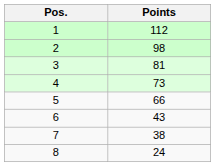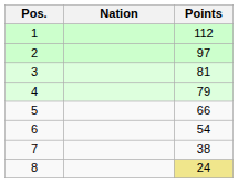+ column: Nation
2 | Points: 98 -> 97
4 | Points: 73 -> 79
6 | Points: 43 -> 54
8 | Points: no background -> khaki background
